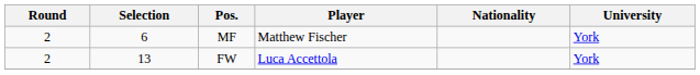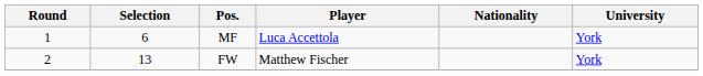MF | Round: 2 -> 1
MF | Player: Matthew Fischer -> Luca Accettola
FW | Player: Luca Accettola -> Matthew Fischer
